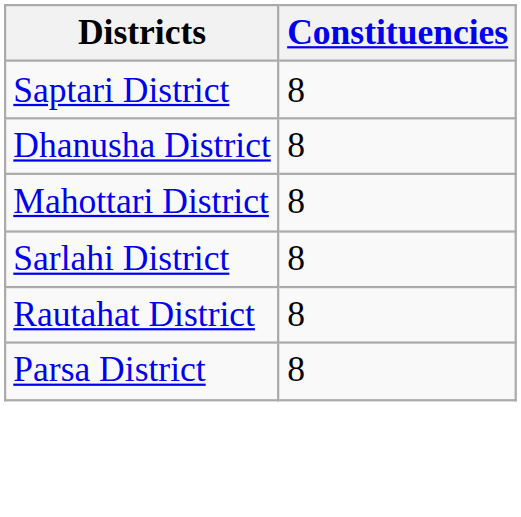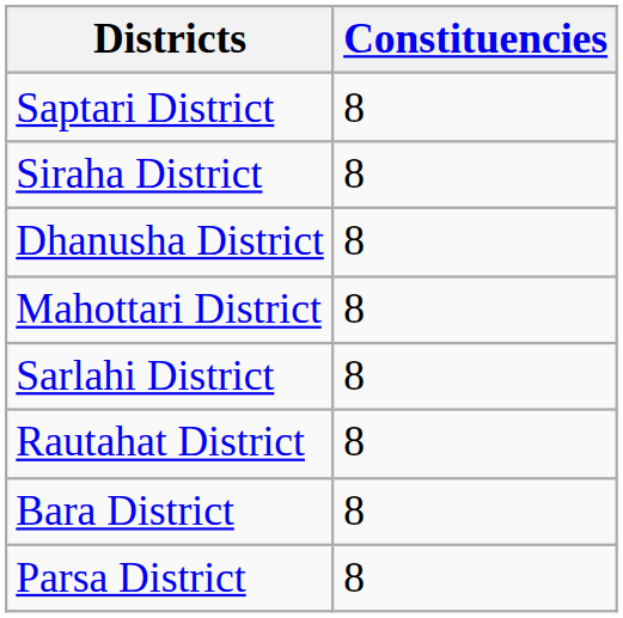+ row: Siraha District | 8
+ row: Bara District | 8
